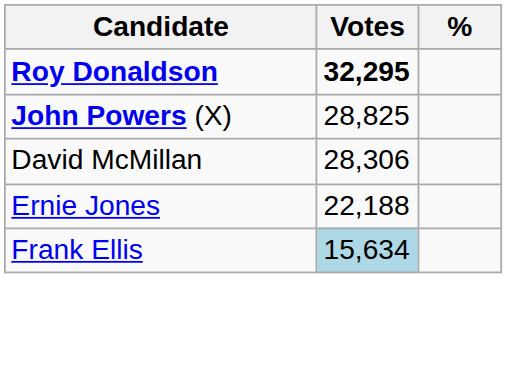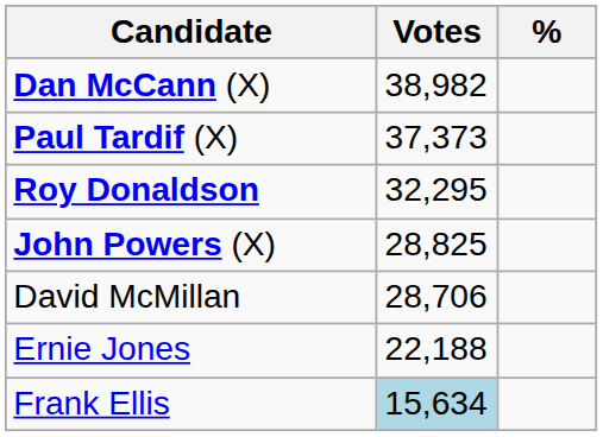+ row: Dan McCann (X) | 38,982
+ row: Paul Tardif (X) | 37,373
Roy Donaldson | Votes: bold -> normal
David McMillan | Votes: 28,306 -> 28,706
